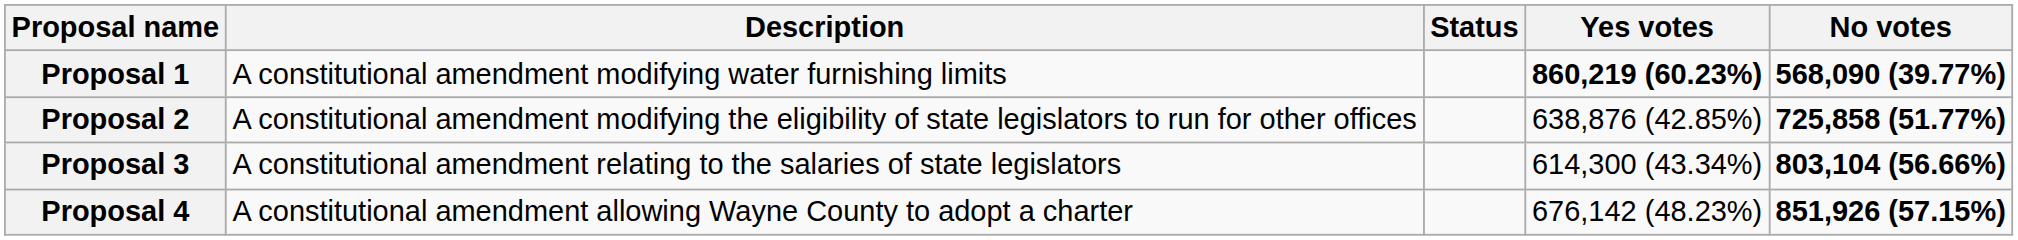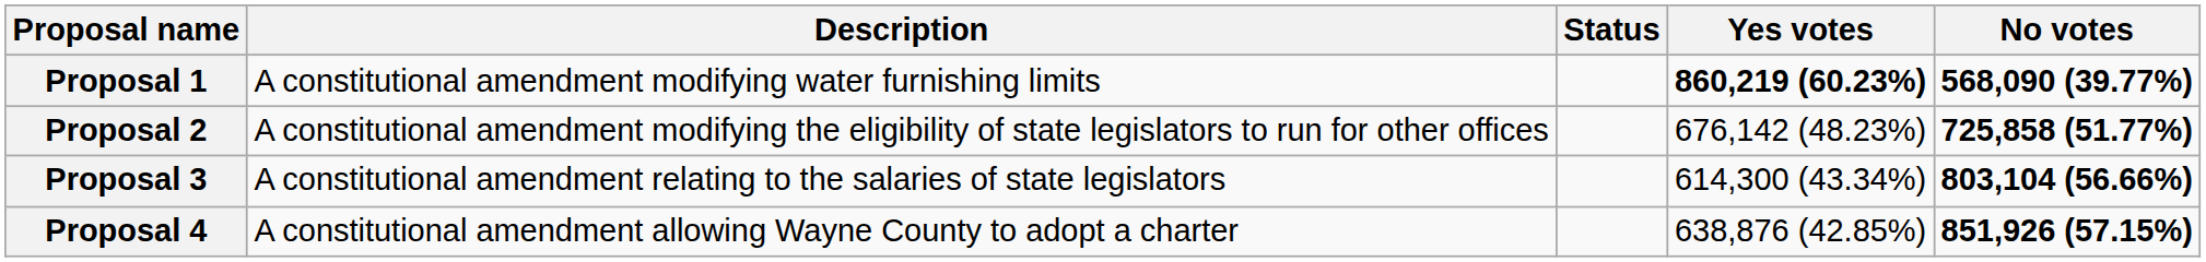Proposal 2 | Yes votes: 638,876 (42.85%) -> 676,142 (48.23%)
Proposal 4 | Yes votes: 676,142 (48.23%) -> 638,876 (42.85%)
